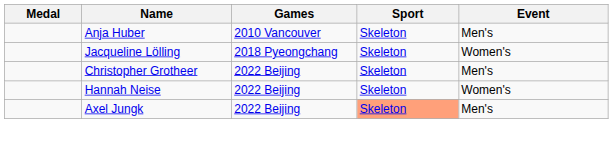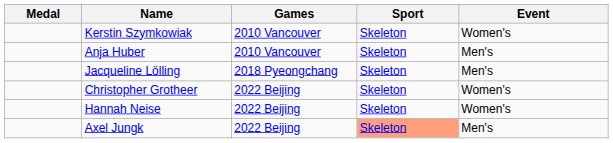+ row: Kerstin Szymkowiak | 2010 Vancouver | Skeleton | Women's
Jacqueline Lölling | Event: Women's -> Men's
Christopher Grotheer | Event: Men's -> Women's
